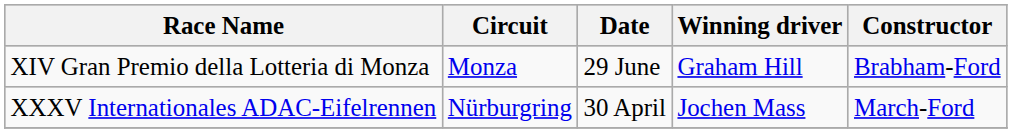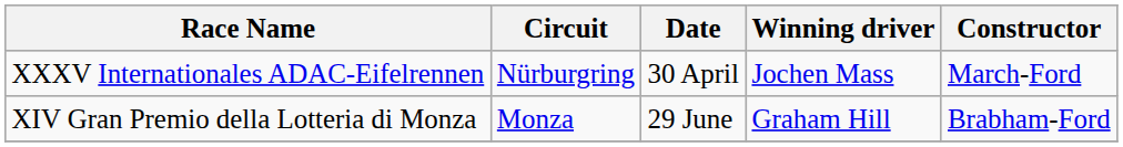rows swapped: XXXV Internationales ADAC-Eifelrennen <-> XIV Gran Premio della Lotteria di Monza
